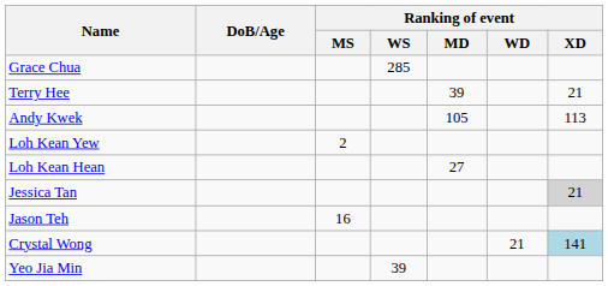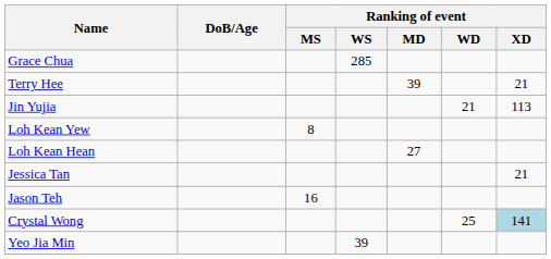+ row: Jin Yujia | 21 | 113
- row: Andy Kwek | 105 | 113
Loh Kean Yew | Ranking of event / MS: 2 -> 8
Jessica Tan | Ranking of event / XD: lightgrey background -> no background
Crystal Wong | Ranking of event / WD: 21 -> 25
